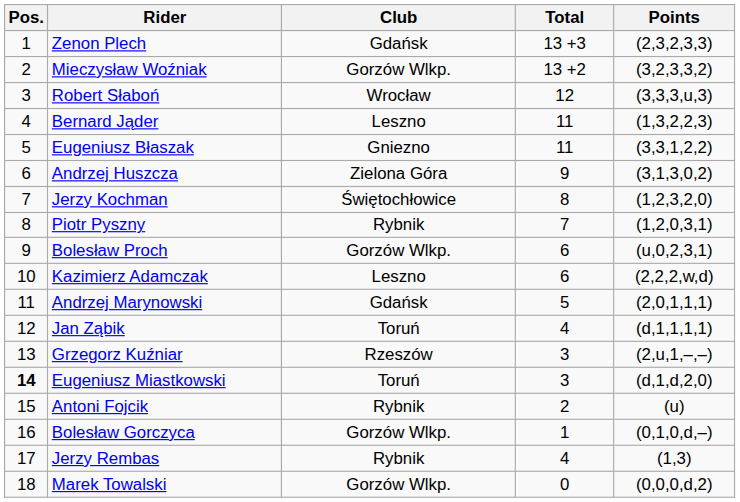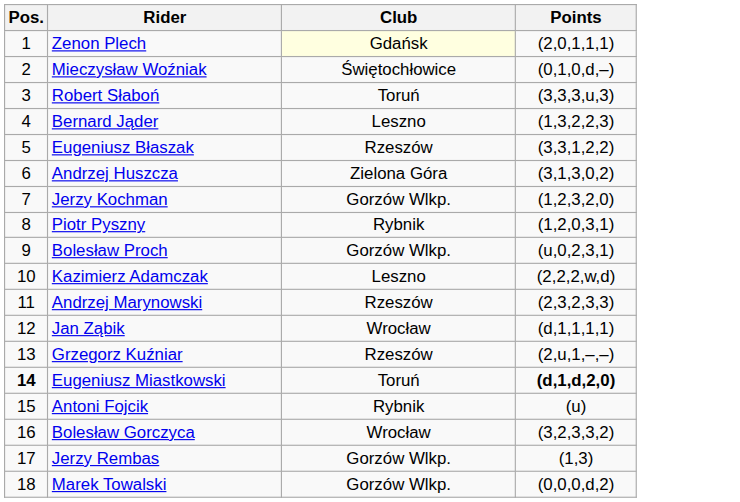- column: Total | 13 +3 | 13 +2 | 12 | 11 | 11 | 9 | 8 | 7 | 6 | 6 | 5 | 4 | 3 | 3 | 2 | 1 | 4 | 0
Zenon Plech | Club: no background -> lightyellow background
Zenon Plech | Points: (2,3,2,3,3) -> (2,0,1,1,1)
Mieczysław Woźniak | Club: Gorzów Wlkp. -> Świętochłowice
Mieczysław Woźniak | Points: (3,2,3,3,2) -> (0,1,0,d,–)
Robert Słaboń | Club: Wrocław -> Toruń
Eugeniusz Błaszak | Club: Gniezno -> Rzeszów
Jerzy Kochman | Club: Świętochłowice -> Gorzów Wlkp.
Andrzej Marynowski | Club: Gdańsk -> Rzeszów
Andrzej Marynowski | Points: (2,0,1,1,1) -> (2,3,2,3,3)
Jan Ząbik | Club: Toruń -> Wrocław
Eugeniusz Miastkowski | Points: normal -> bold
Bolesław Gorczyca | Club: Gorzów Wlkp. -> Wrocław
Bolesław Gorczyca | Points: (0,1,0,d,–) -> (3,2,3,3,2)
Jerzy Rembas | Club: Rybnik -> Gorzów Wlkp.
